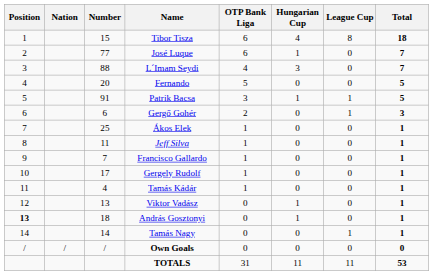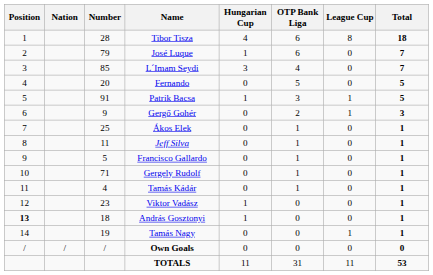columns swapped: OTP Bank Liga <-> Hungarian Cup
Tibor Tisza | Number: 15 -> 28
José Luque | Number: 77 -> 79
L´Imam Seydi | Number: 88 -> 85
Gergő Gohér | Number: 6 -> 9
Francisco Gallardo | Number: 7 -> 5
Gergely Rudolf | Number: 17 -> 71
Viktor Vadász | Number: 13 -> 23
Tamás Nagy | Number: 14 -> 19
